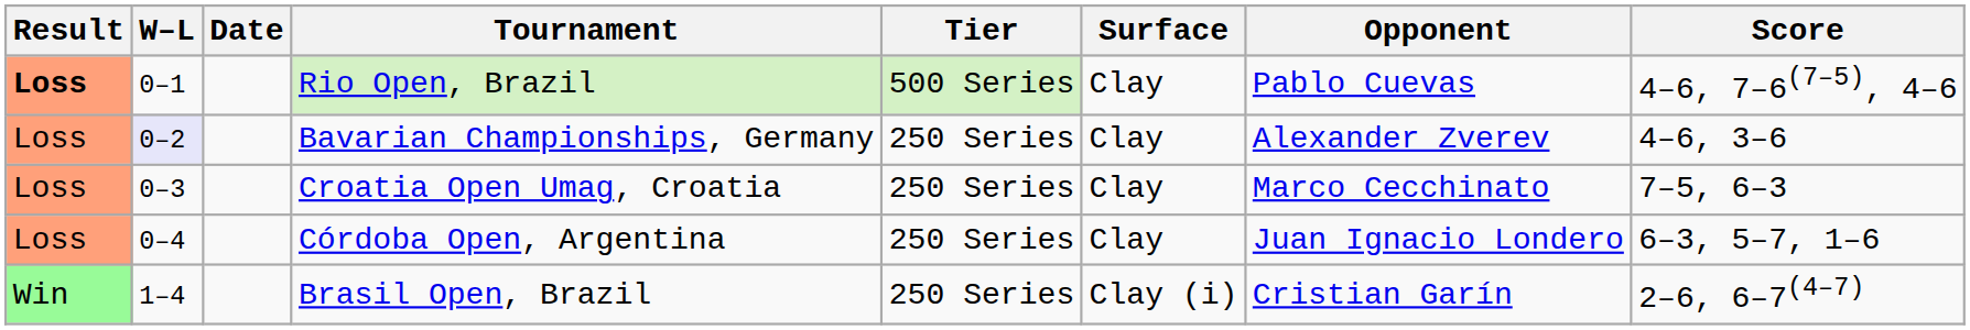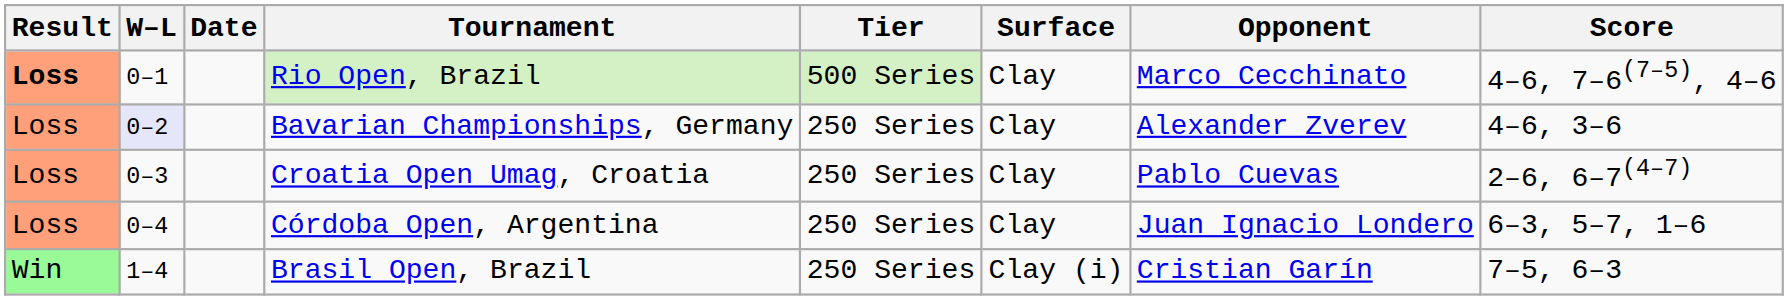Rio Open, Brazil | Opponent: Pablo Cuevas -> Marco Cecchinato
Croatia Open Umag, Croatia | Opponent: Marco Cecchinato -> Pablo Cuevas
Croatia Open Umag, Croatia | Score: 7–5, 6–3 -> 2–6, 6–7(4–7)
Brasil Open, Brazil | Score: 2–6, 6–7(4–7) -> 7–5, 6–3
